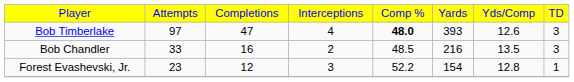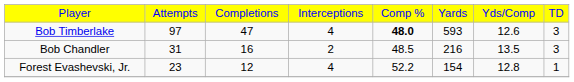Bob Timberlake | column 6: 393 -> 593
Bob Chandler | column 2: 33 -> 31
Forest Evashevski, Jr. | column 4: 3 -> 4
